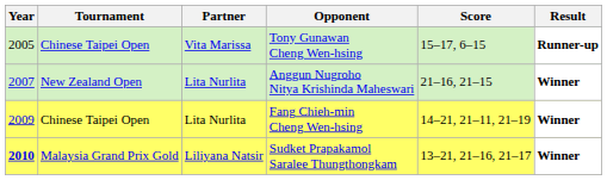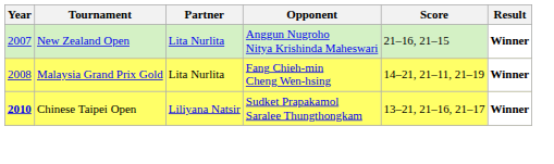- row: 2005 | Chinese Taipei Open | Vita Marissa | Tony Gunawan Cheng Wen-hsing | 15–17, 6–15 | Runner-up
Fang Chieh-min Cheng Wen-hsing | Year: 2009 -> 2008
Fang Chieh-min Cheng Wen-hsing | Tournament: Chinese Taipei Open -> Malaysia Grand Prix Gold
Sudket Prapakamol Saralee Thungthongkam | Tournament: Malaysia Grand Prix Gold -> Chinese Taipei Open
